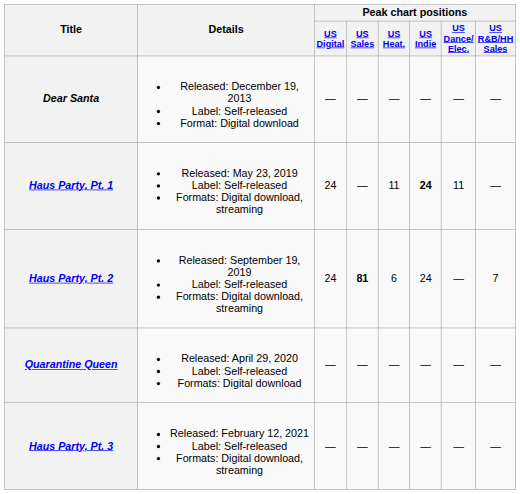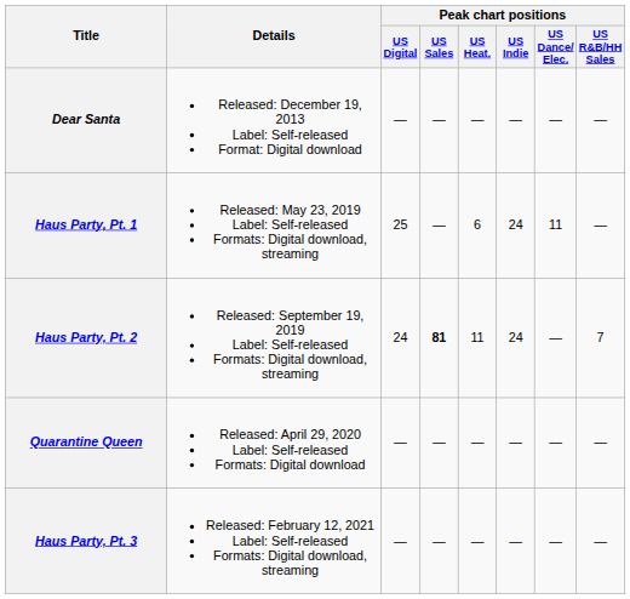Haus Party, Pt. 1 | Peak chart positions / US Digital: 24 -> 25
Haus Party, Pt. 1 | Peak chart positions / US Heat.: 11 -> 6
Haus Party, Pt. 1 | Peak chart positions / US Indie: bold -> normal
Haus Party, Pt. 2 | Peak chart positions / US Heat.: 6 -> 11
